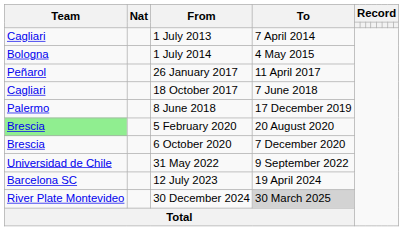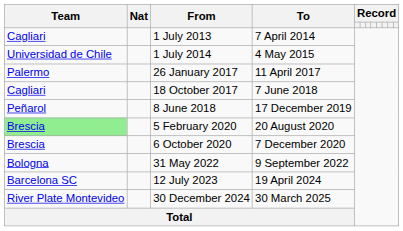1 July 2014 | Team: Bologna -> Universidad de Chile
26 January 2017 | Team: Peñarol -> Palermo
8 June 2018 | Team: Palermo -> Peñarol
31 May 2022 | Team: Universidad de Chile -> Bologna
30 December 2024 | To: lightgrey background -> no background
